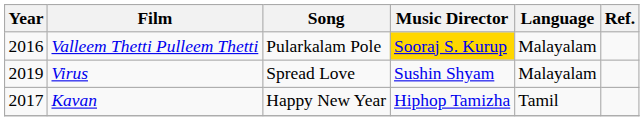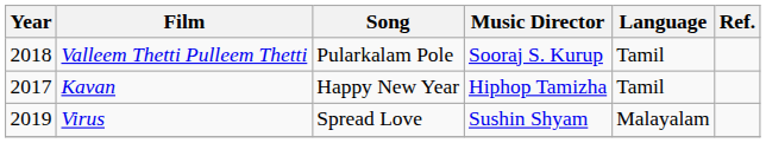Valleem Thetti Pulleem Thetti | Year: 2016 -> 2018
Valleem Thetti Pulleem Thetti | Music Director: gold background -> no background
Valleem Thetti Pulleem Thetti | Language: Malayalam -> Tamil
rows swapped: Kavan <-> Virus
